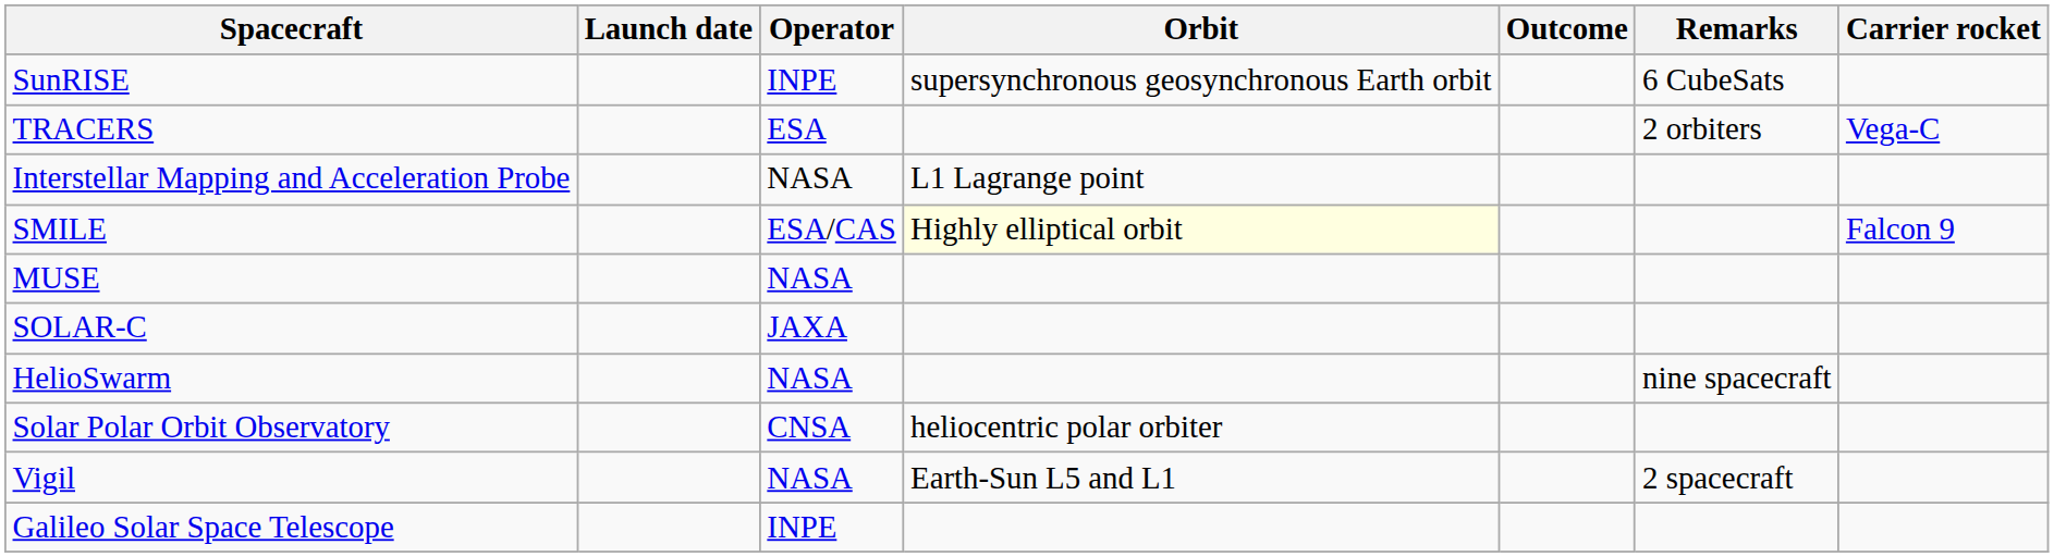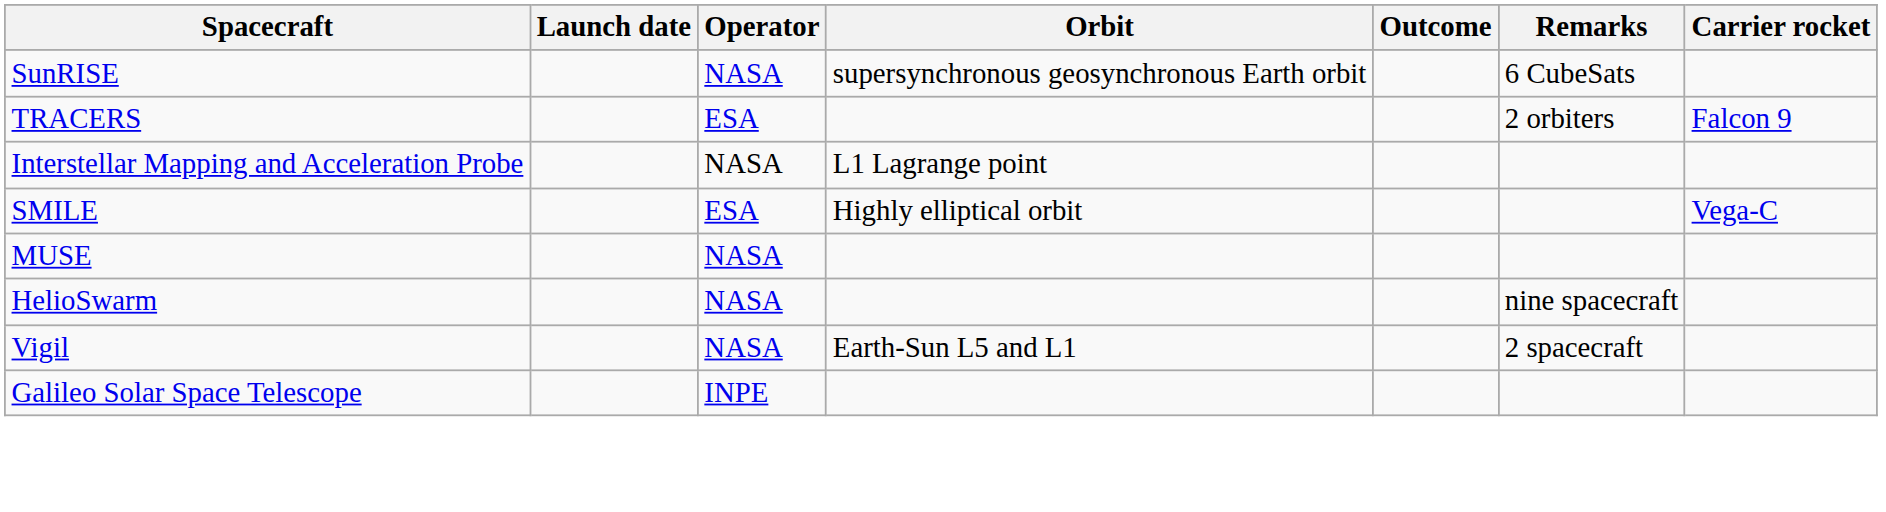SunRISE | Operator: INPE -> NASA
TRACERS | Carrier rocket: Vega-C -> Falcon 9
SMILE | Operator: ESA/CAS -> ESA
SMILE | Orbit: lightyellow background -> no background
SMILE | Carrier rocket: Falcon 9 -> Vega-C
- row: SOLAR-C | JAXA
- row: Solar Polar Orbit Observatory | CNSA | heliocentric polar orbiter
